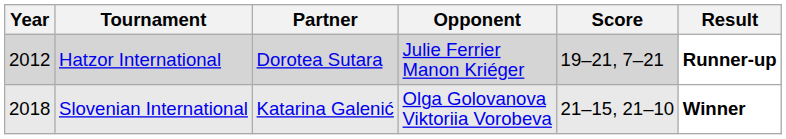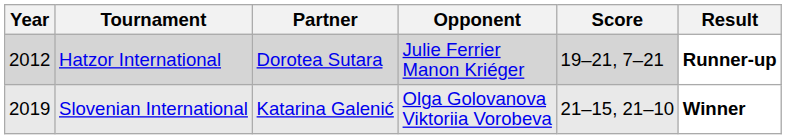Slovenian International | Year: 2018 -> 2019
